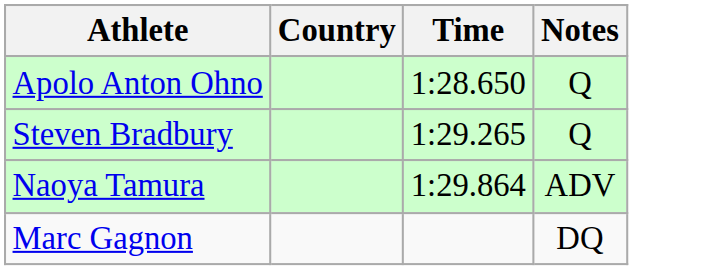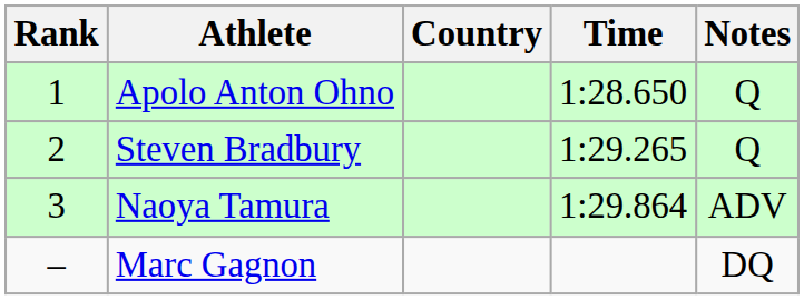+ column: Rank | 1 | 2 | 3 | –
